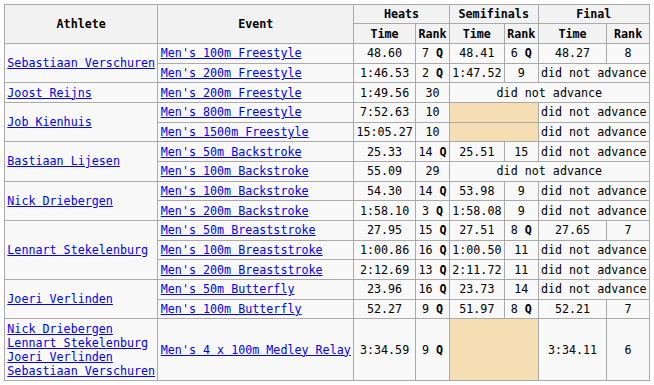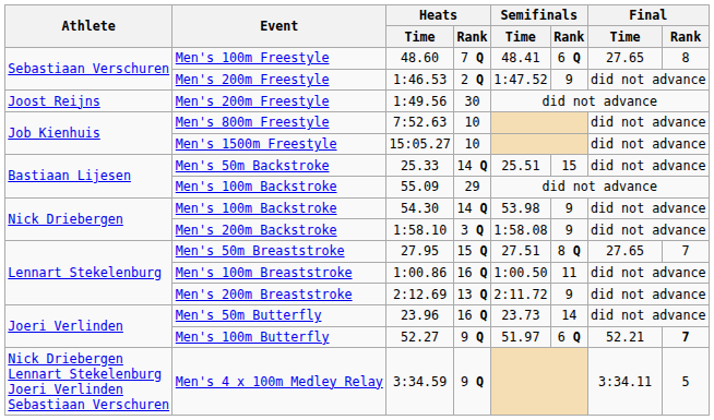48.60 | Final / Time: 48.27 -> 27.65
2:12.69 | Semifinals / Rank: 11 -> 9
52.27 | Semifinals / Rank: 8 Q -> 6 Q
52.27 | Final / Rank: normal -> bold
3:34.59 | Final / Rank: 6 -> 5
